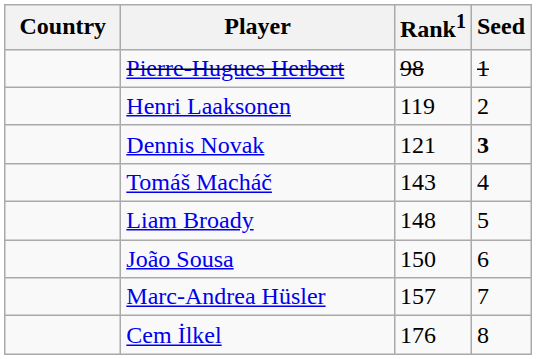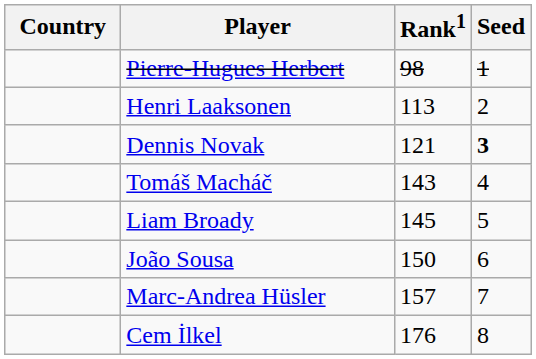Henri Laaksonen | Rank1: 119 -> 113
Liam Broady | Rank1: 148 -> 145
